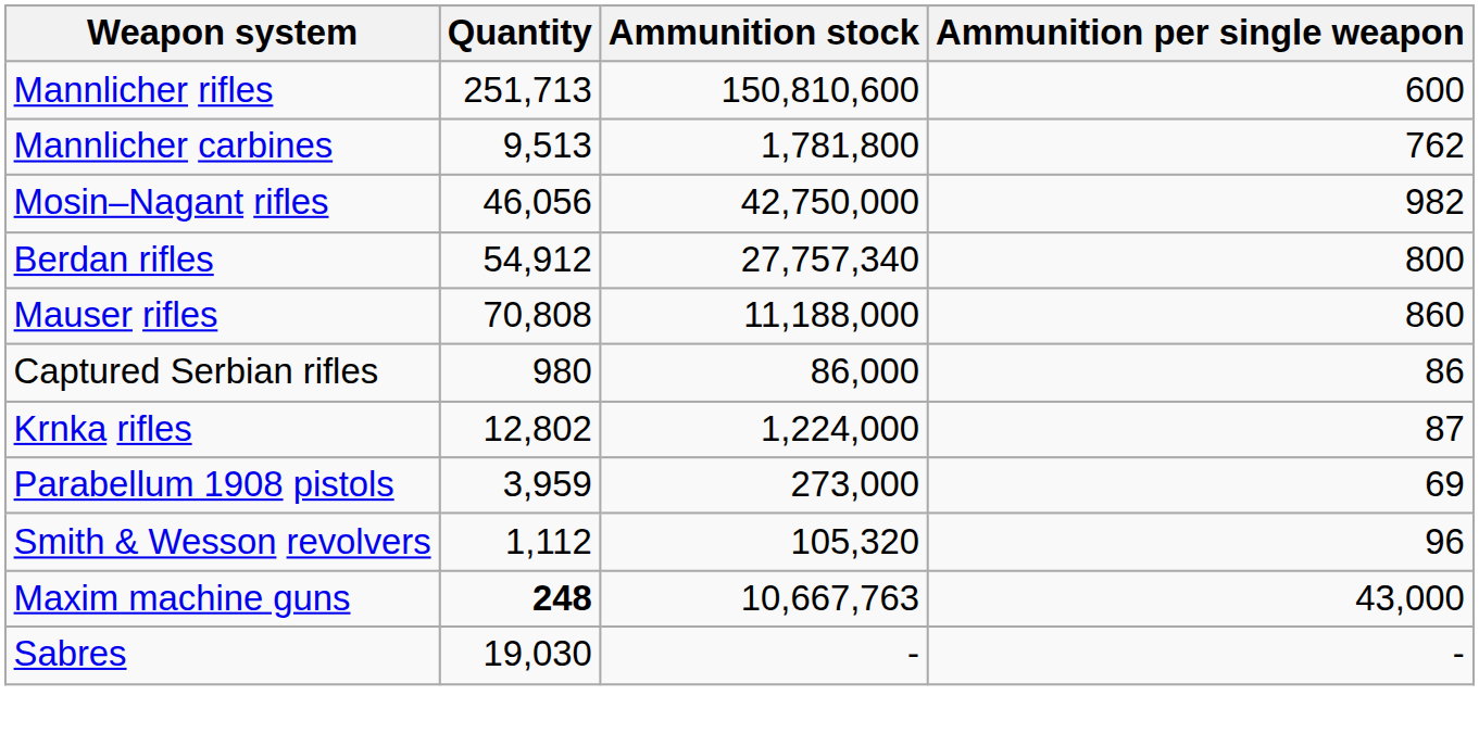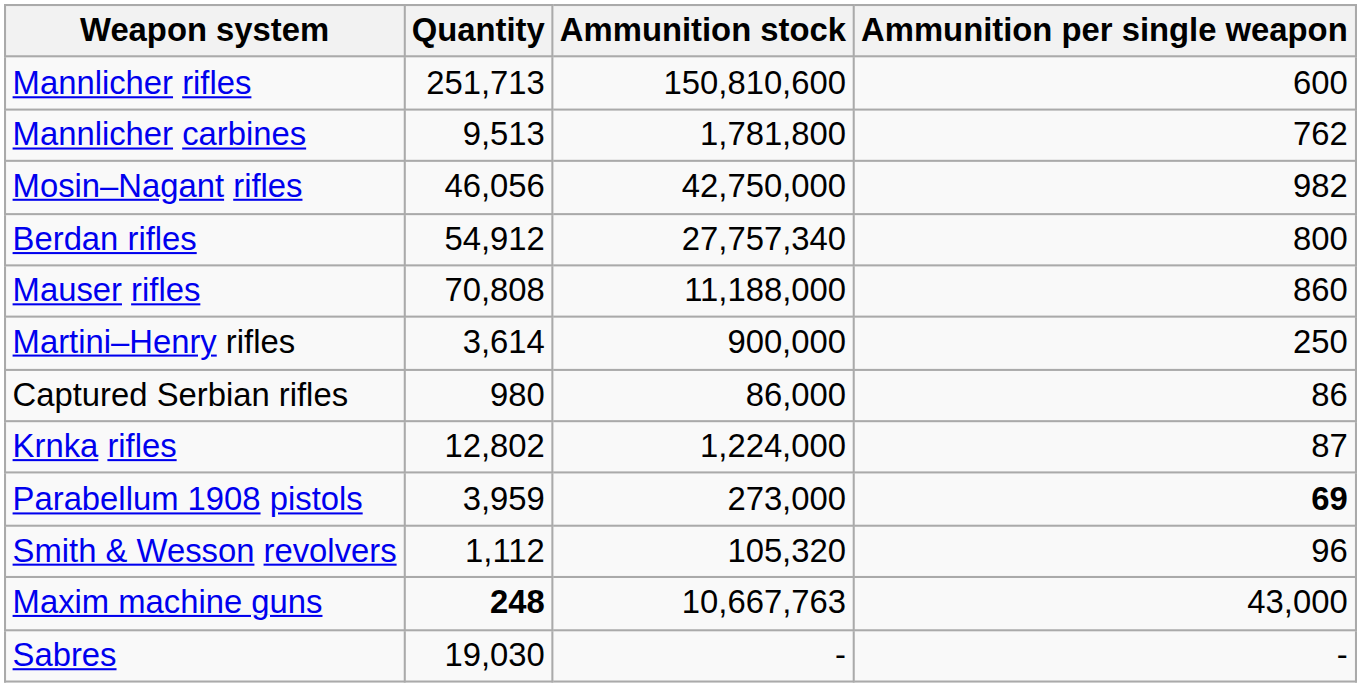+ row: Martini–Henry rifles | 3,614 | 900,000 | 250
Parabellum 1908 pistols | Ammunition per single weapon: normal -> bold
